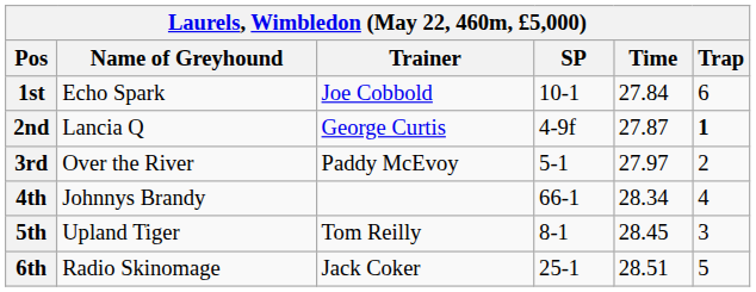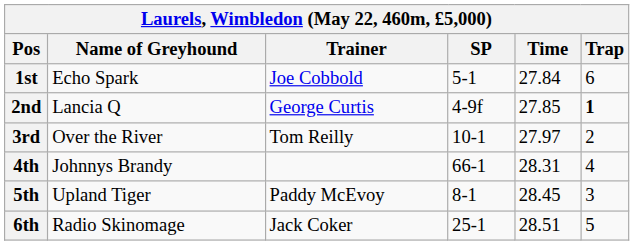1st | SP: 10-1 -> 5-1
2nd | Time: 27.87 -> 27.85
3rd | Trainer: Paddy McEvoy -> Tom Reilly
3rd | SP: 5-1 -> 10-1
4th | Time: 28.34 -> 28.31
5th | Trainer: Tom Reilly -> Paddy McEvoy
